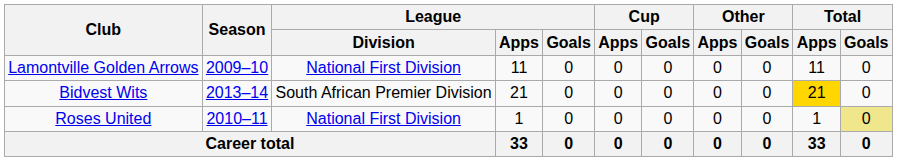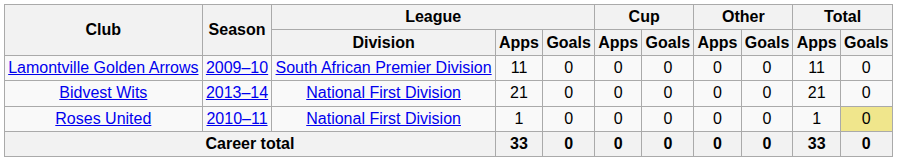Lamontville Golden Arrows | League / Division: National First Division -> South African Premier Division
Bidvest Wits | League / Division: South African Premier Division -> National First Division
Bidvest Wits | Total / Apps: gold background -> no background
